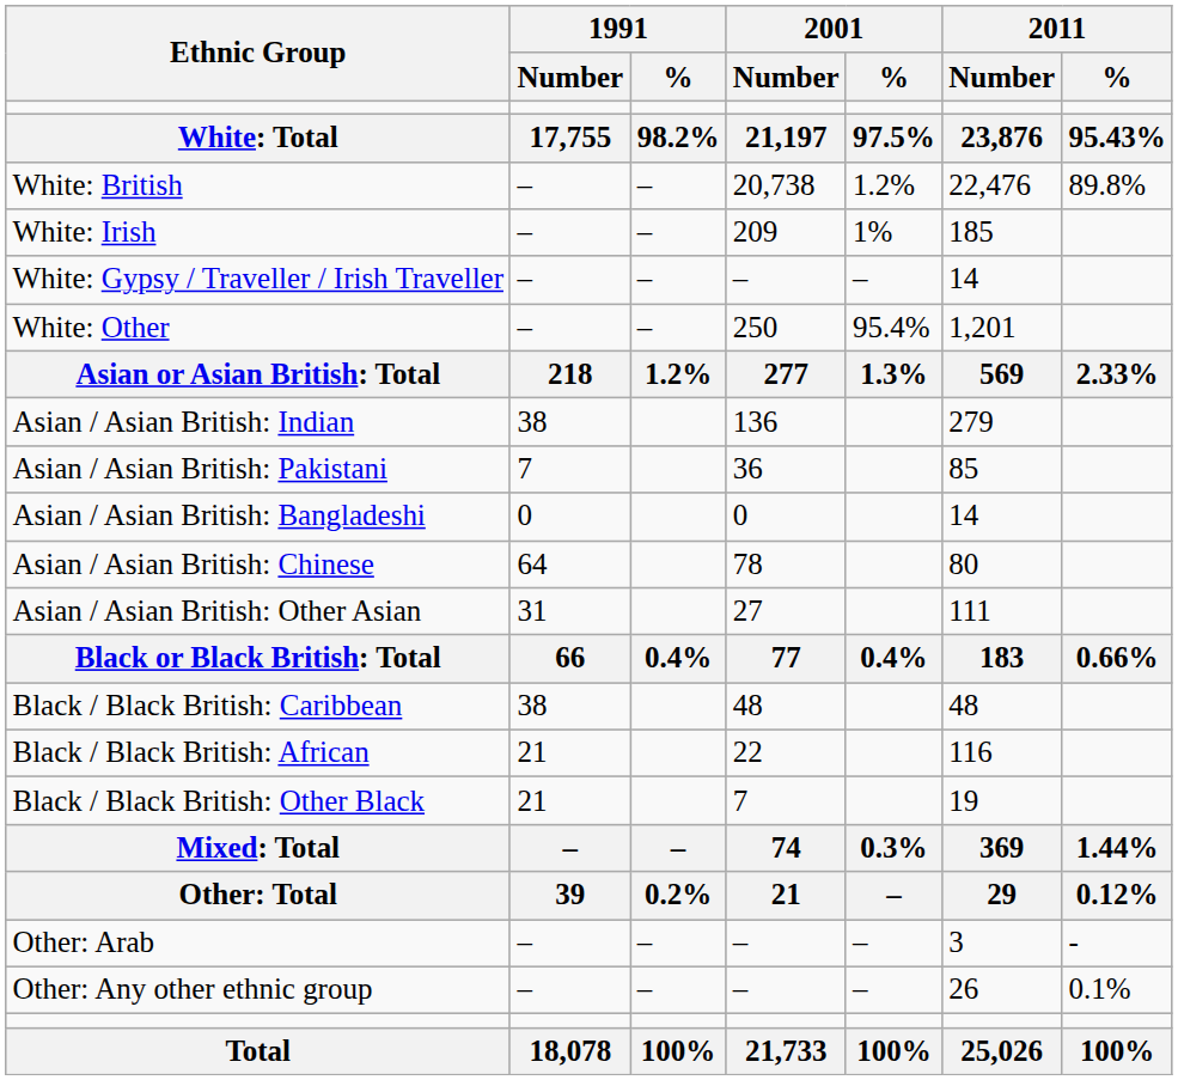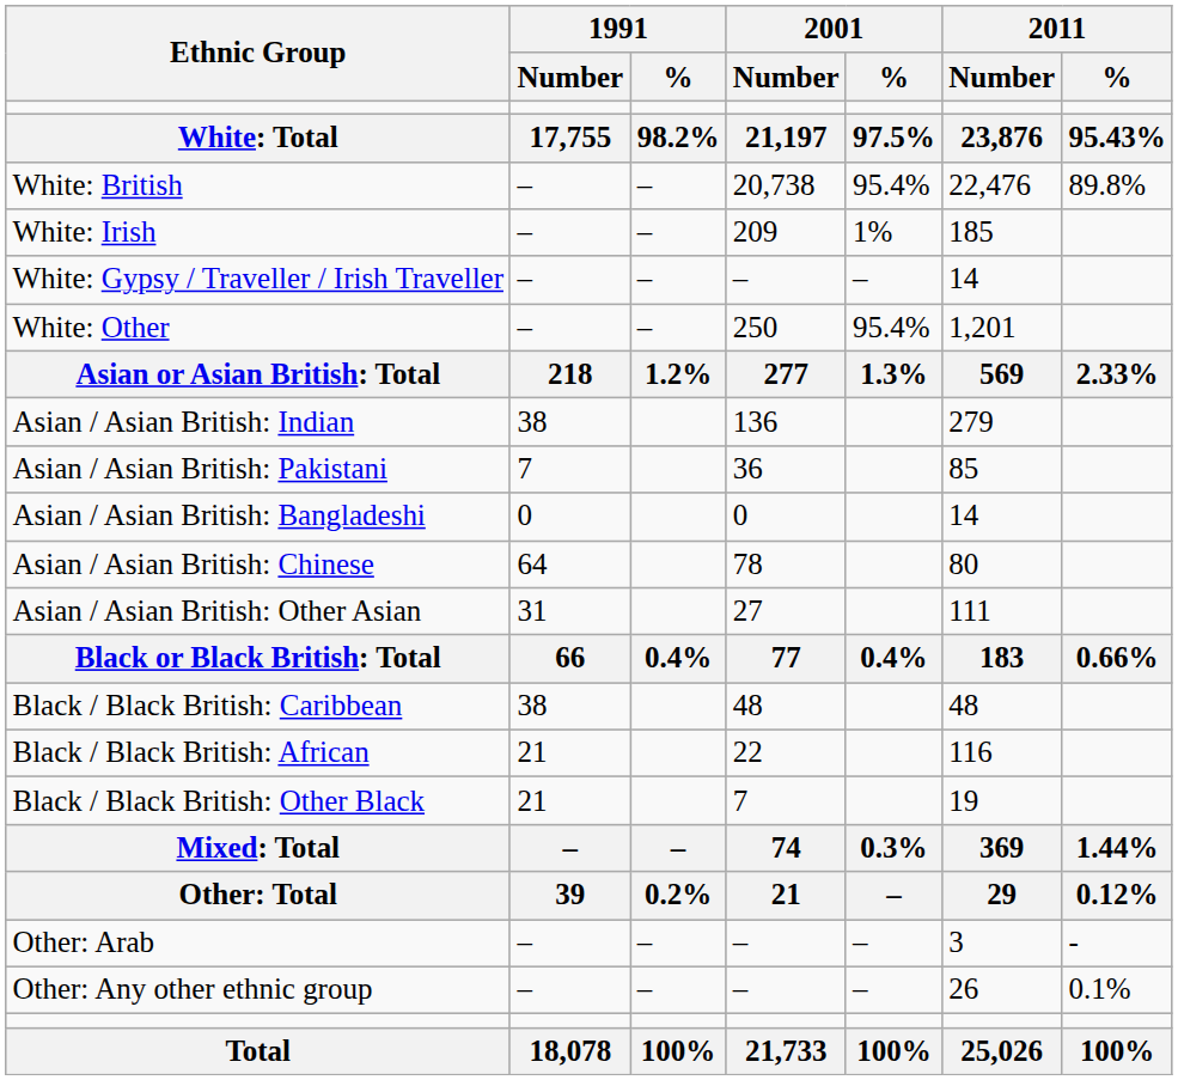White: British | 2001 / %: 1.2% -> 95.4%
